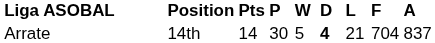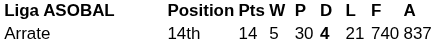columns swapped: P <-> W
Arrate | F: 704 -> 740
